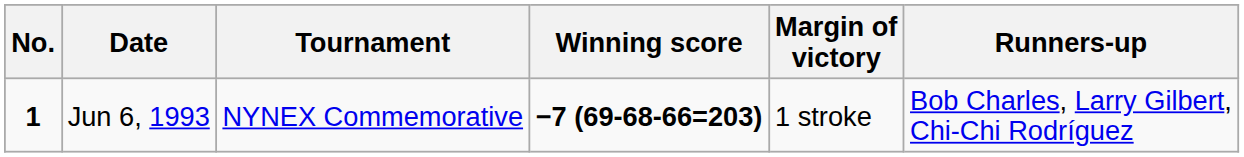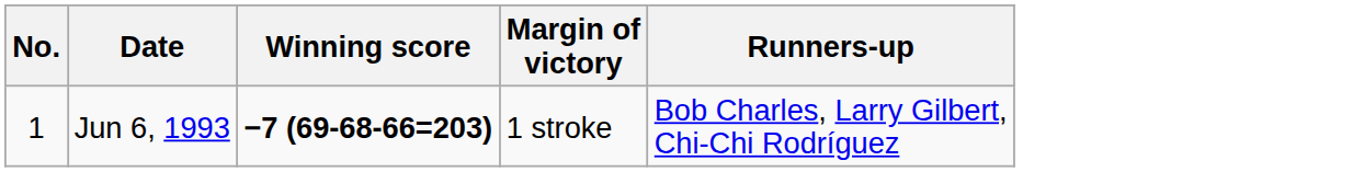- column: Tournament | NYNEX Commemorative
Jun 6, 1993 | No.: bold -> normal
